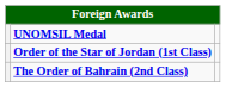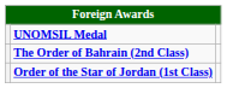rows swapped: The Order of Bahrain (2nd Class) <-> Order of the Star of Jordan (1st Class)
